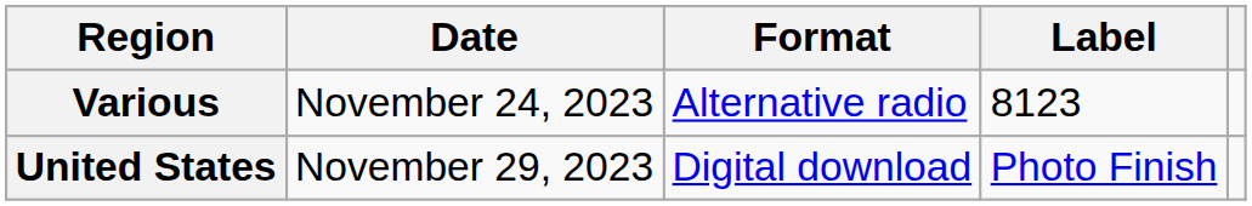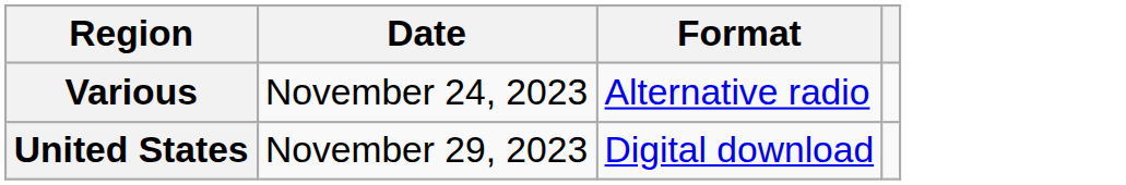- column: Label | 8123 | Photo Finish
